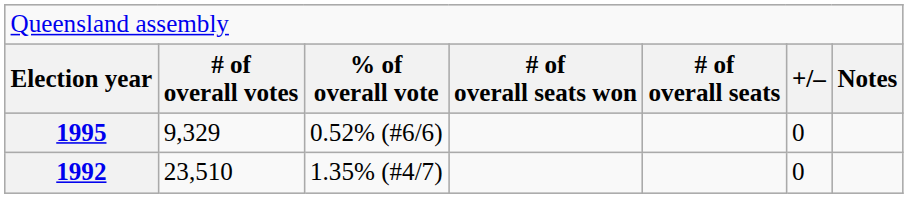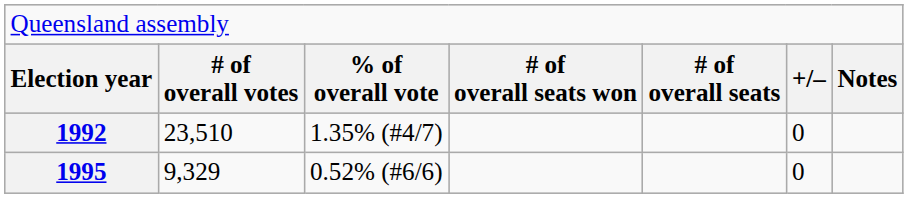rows swapped: 1992 <-> 1995
